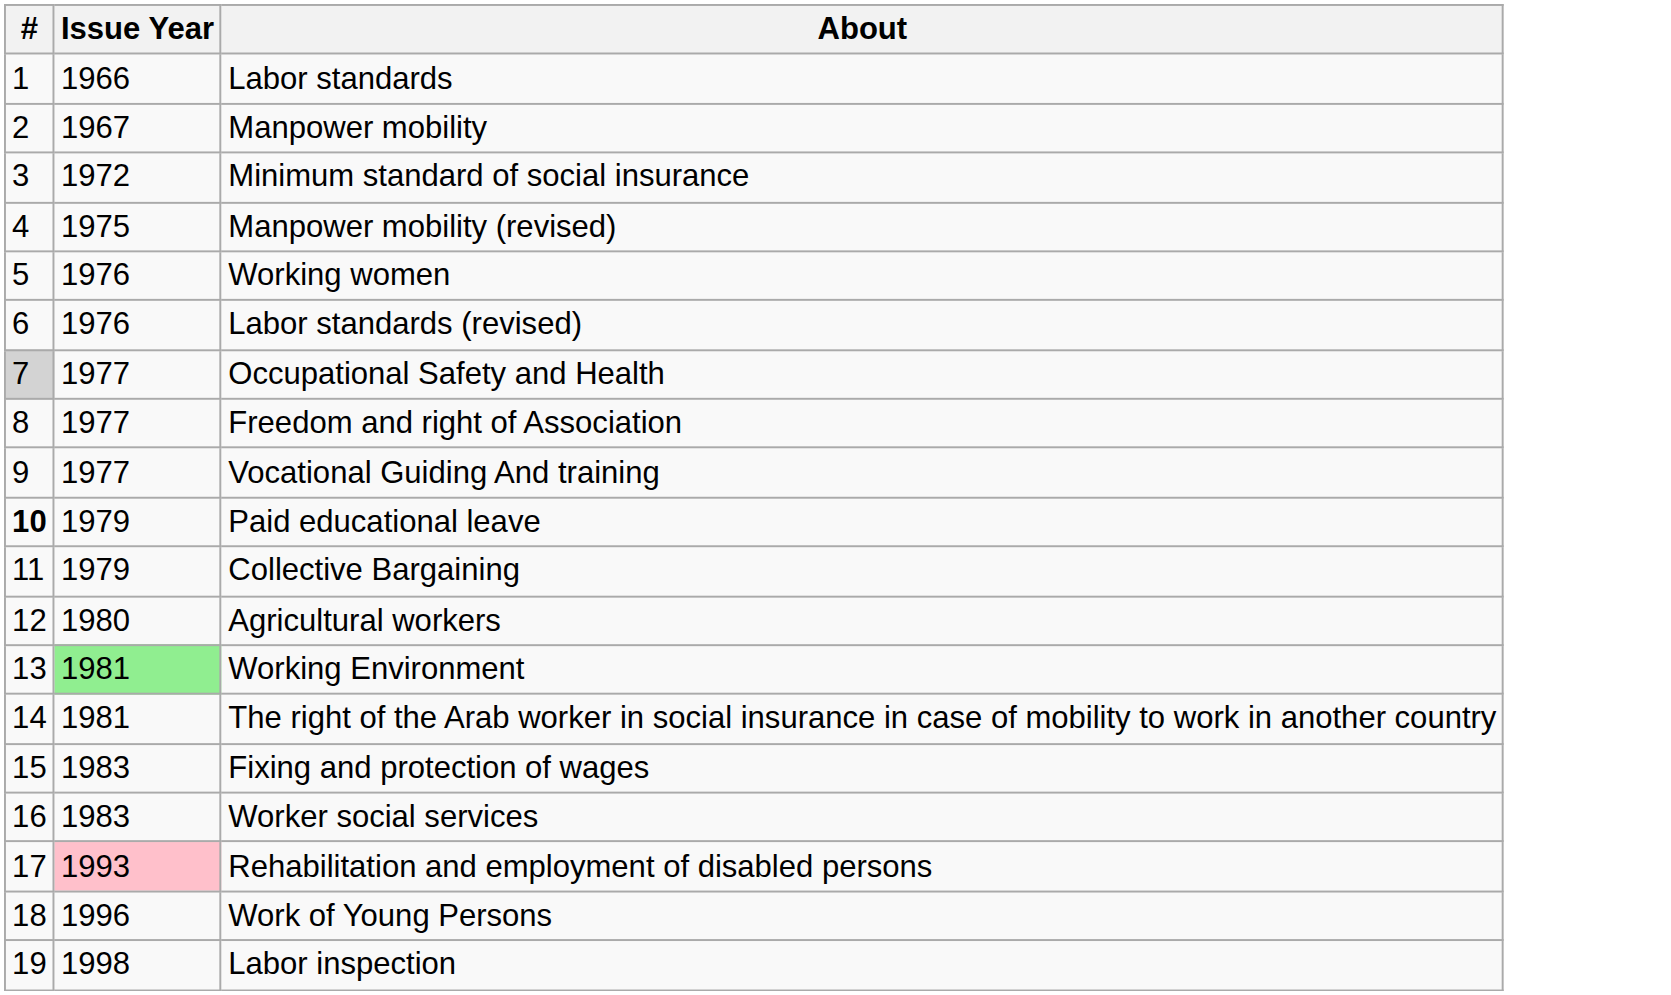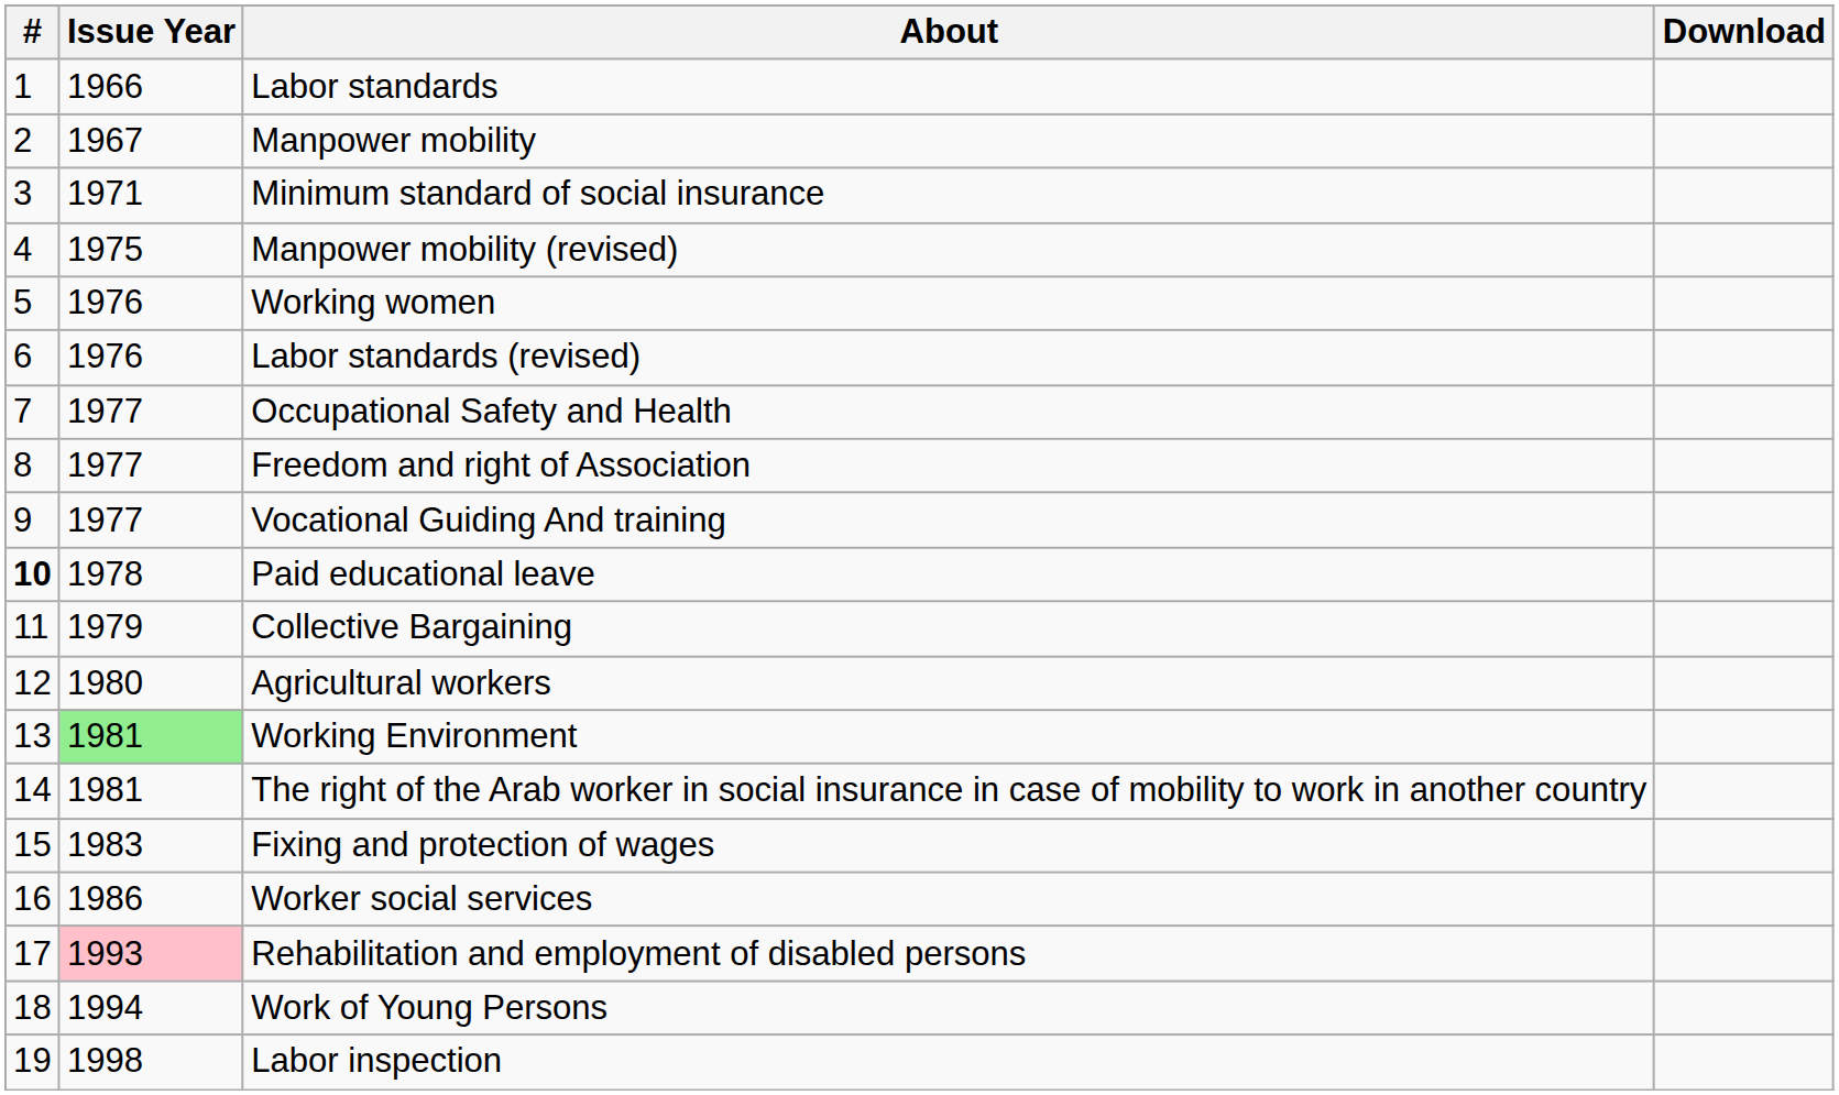+ column: Download
Minimum standard of social insurance | Issue Year: 1972 -> 1971
Occupational Safety and Health | #: lightgrey background -> no background
Paid educational leave | Issue Year: 1979 -> 1978
Worker social services | Issue Year: 1983 -> 1986
Work of Young Persons | Issue Year: 1996 -> 1994
